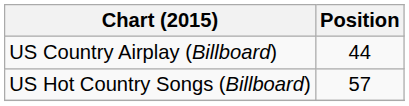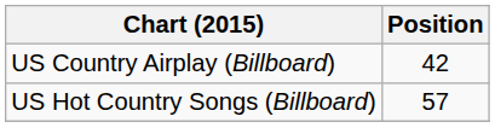US Country Airplay (Billboard) | Position: 44 -> 42
